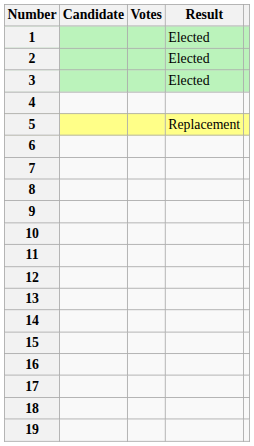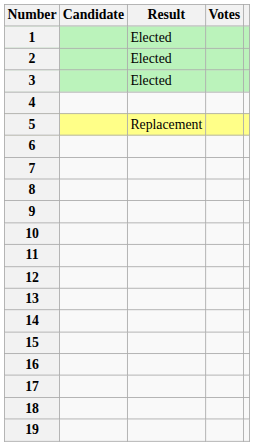columns swapped: Votes <-> Result
